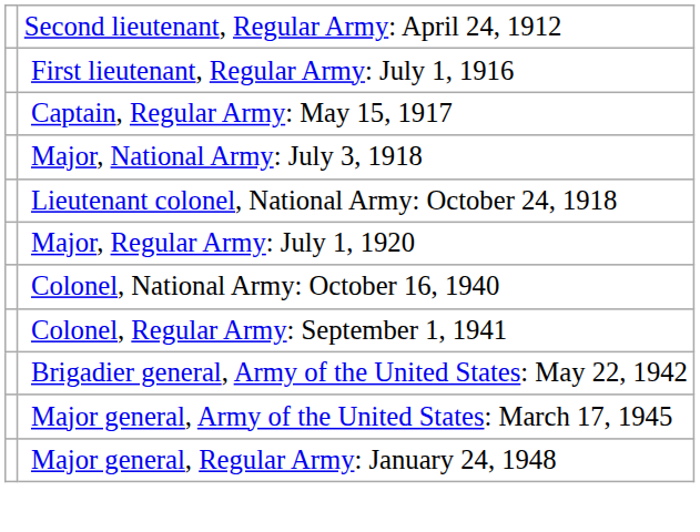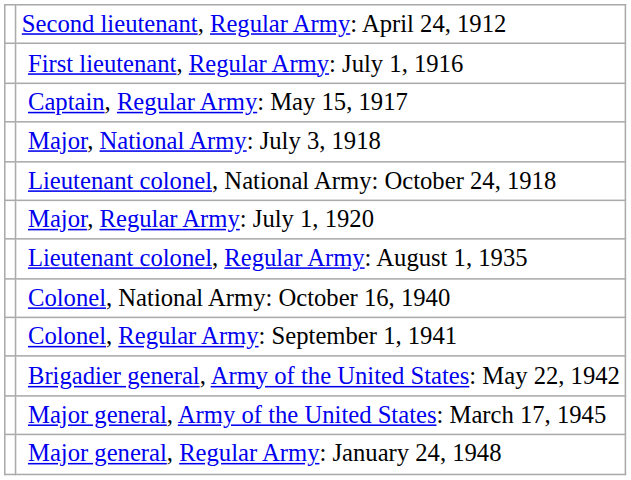+ row: Lieutenant colonel, Regular Army: August 1, 1935
